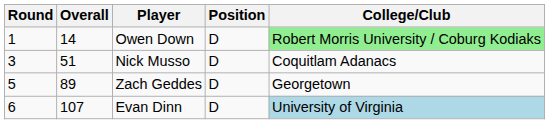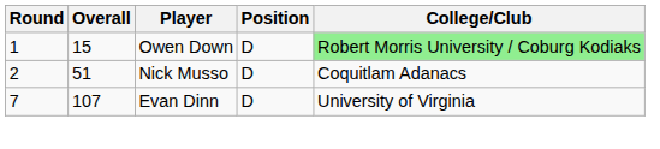Owen Down | Overall: 14 -> 15
Nick Musso | Round: 3 -> 2
- row: 5 | 89 | Zach Geddes | D | Georgetown
Evan Dinn | Round: 6 -> 7
Evan Dinn | College/Club: lightblue background -> no background
